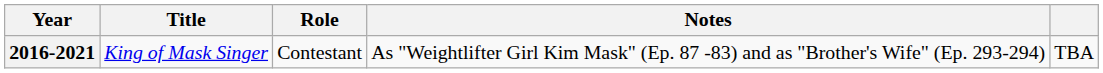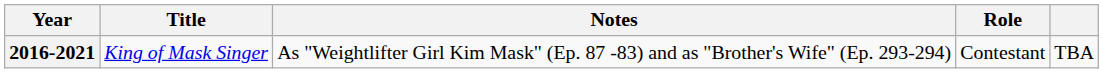columns swapped: Role <-> Notes
